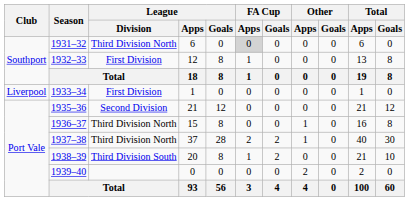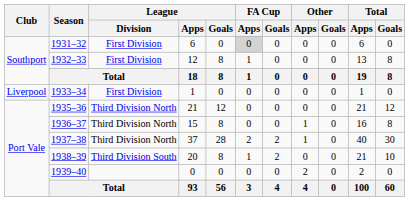1931–32 | League / Division: Third Division North -> First Division
1935–36 | League / Division: Second Division -> Third Division North
